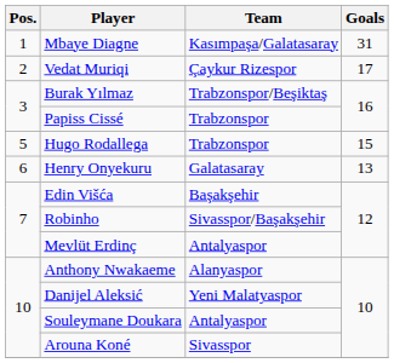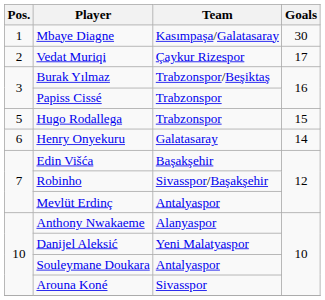Mbaye Diagne | Goals: 31 -> 30
Henry Onyekuru | Goals: 13 -> 14
